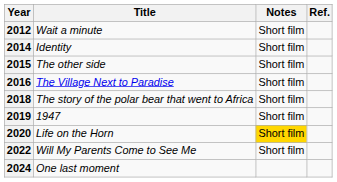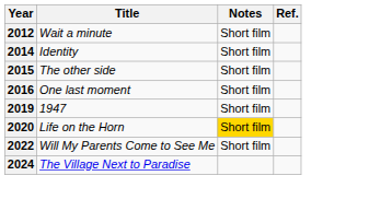2016 | Title: The Village Next to Paradise -> One last moment
- row: 2018 | The story of the polar bear that went to Africa | Short film
2024 | Title: One last moment -> The Village Next to Paradise
